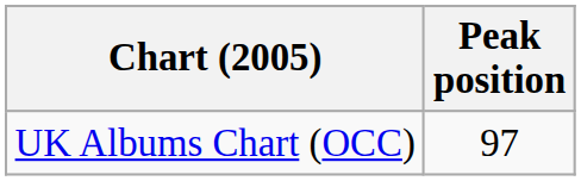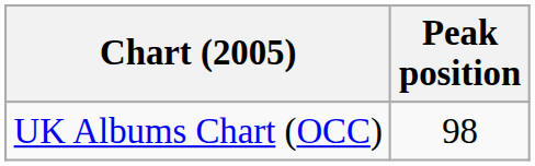UK Albums Chart (OCC) | Peak position: 97 -> 98
